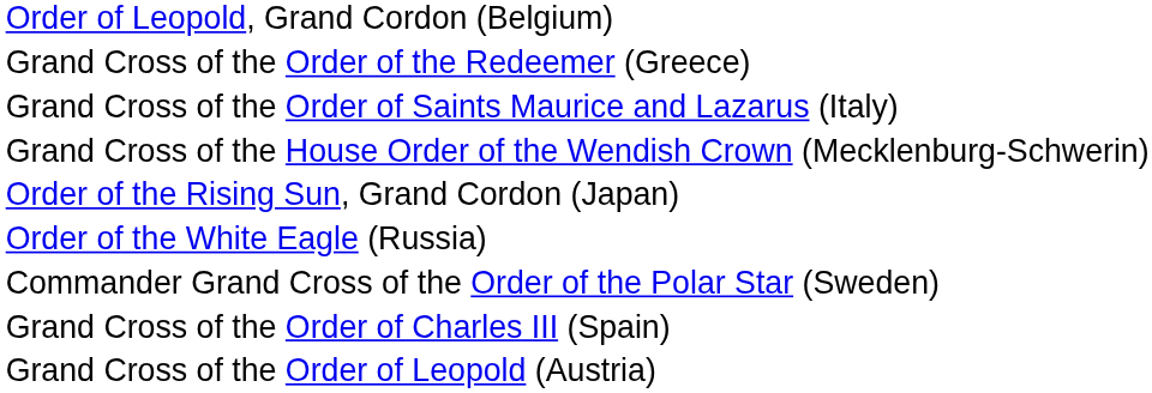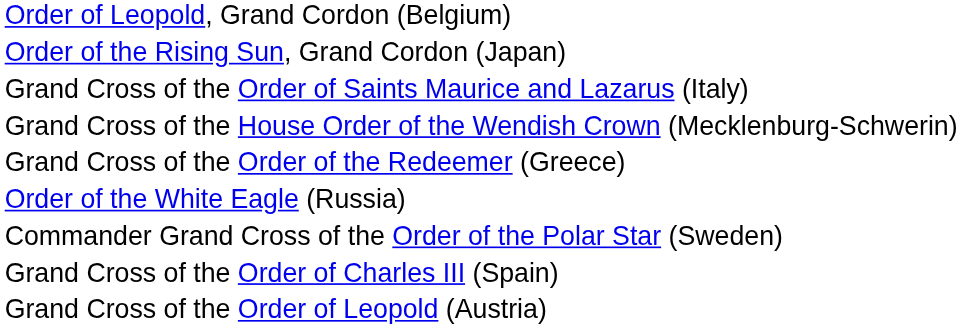rows swapped: Grand Cross of the Order of the Redeemer (Greece) <-> Order of the Rising Sun, Grand Cordon (Japan)
